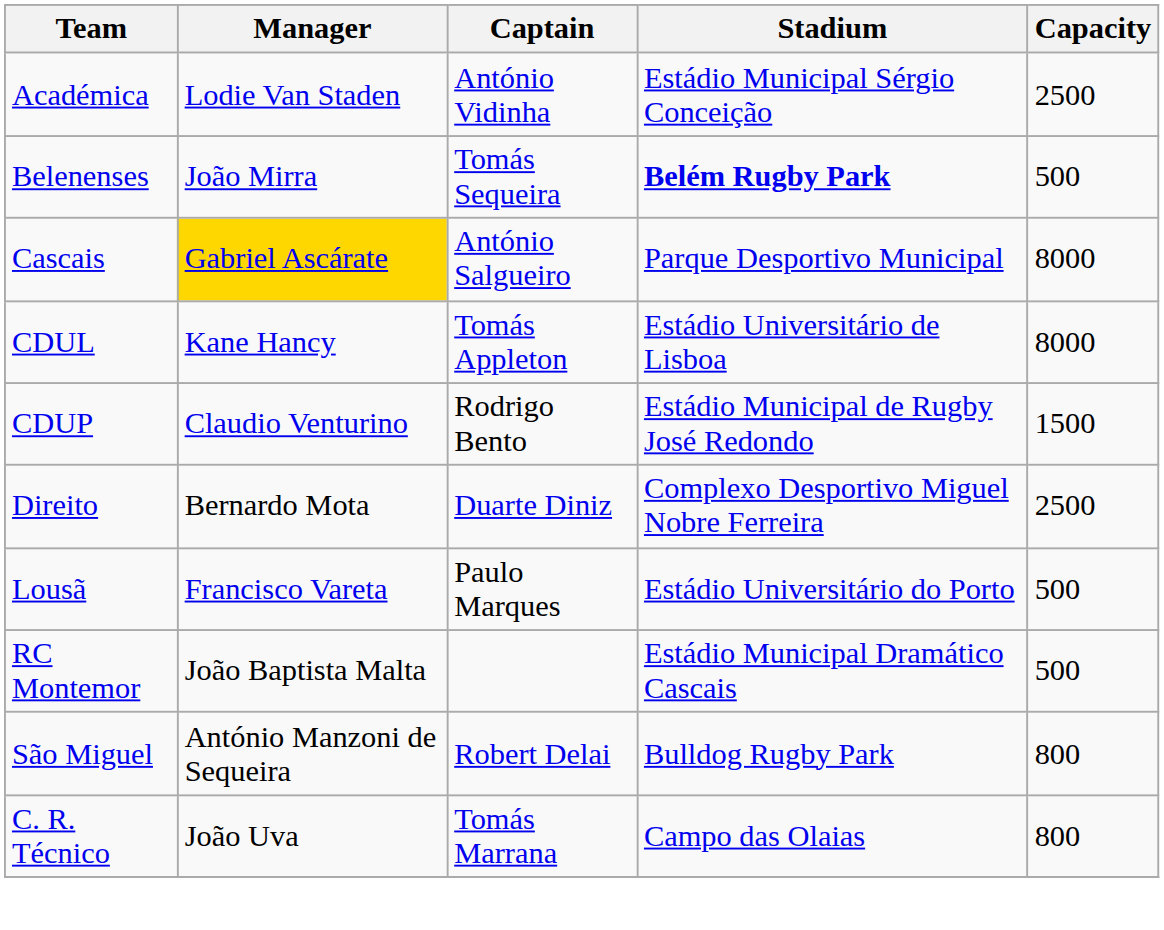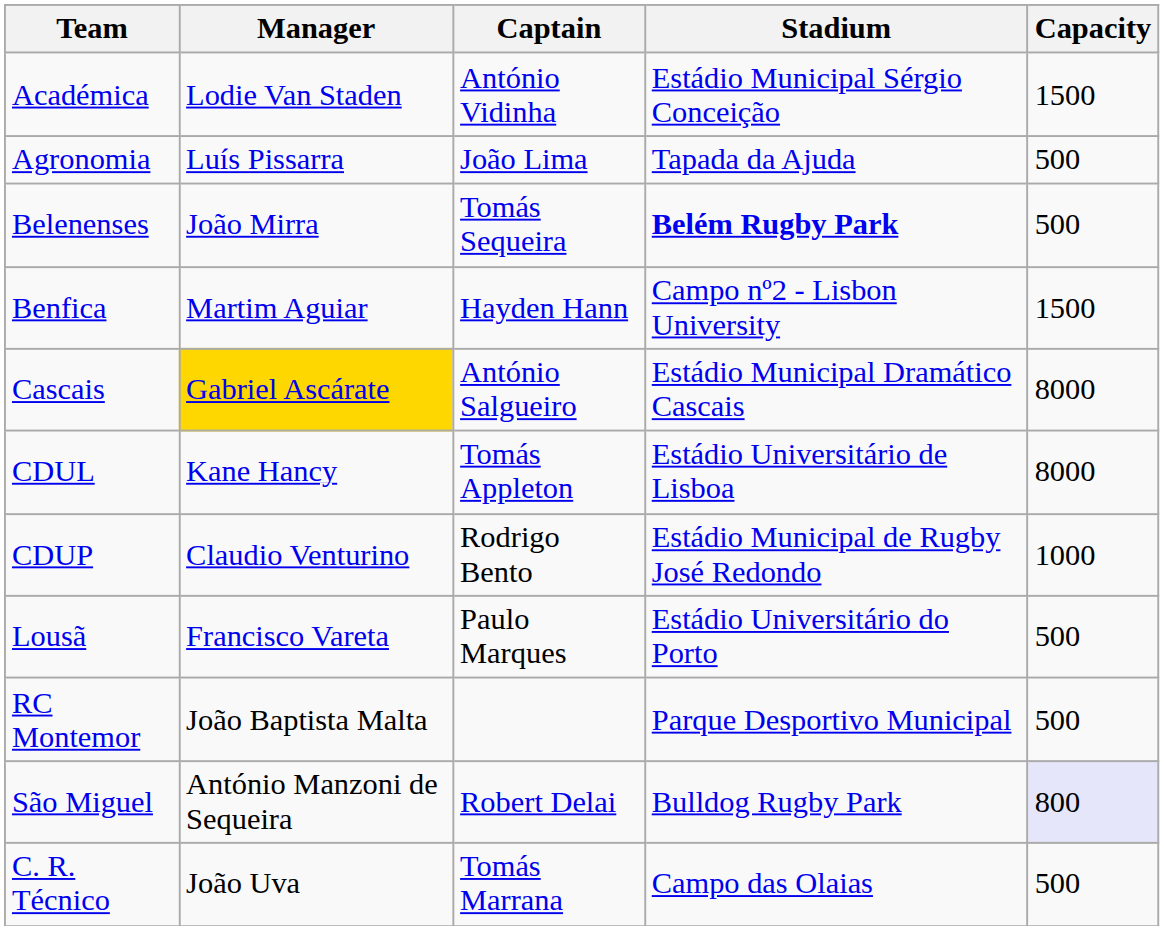Académica | Capacity: 2500 -> 1500
+ row: Agronomia | Luís Pissarra | João Lima | Tapada da Ajuda | 500
+ row: Benfica | Martim Aguiar | Hayden Hann | Campo nº2 - Lisbon University | 1500
Cascais | Stadium: Parque Desportivo Municipal -> Estádio Municipal Dramático Cascais
CDUP | Capacity: 1500 -> 1000
- row: Direito | Bernardo Mota | Duarte Diniz | Complexo Desportivo Miguel Nobre Ferreira | 2500
RC Montemor | Stadium: Estádio Municipal Dramático Cascais -> Parque Desportivo Municipal
São Miguel | Capacity: no background -> lavender background
C. R. Técnico | Capacity: 800 -> 500
